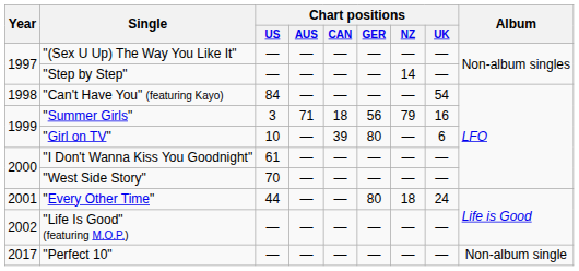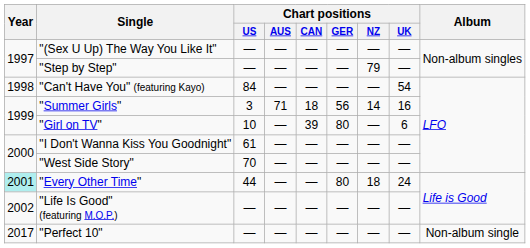"Step by Step" | Chart positions / NZ: 14 -> 79
"Summer Girls" | Chart positions / NZ: 79 -> 14
"Every Other Time" | Year: no background -> paleturquoise background
